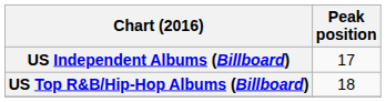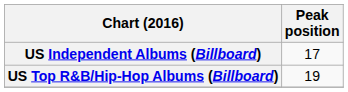US Top R&B/Hip-Hop Albums (Billboard) | Peak position: 18 -> 19
